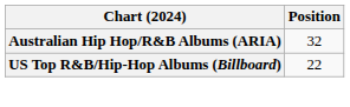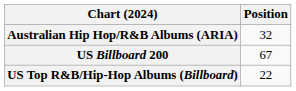+ row: US Billboard 200 | 67
